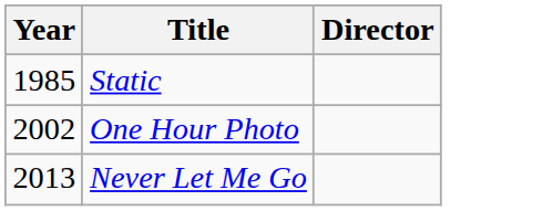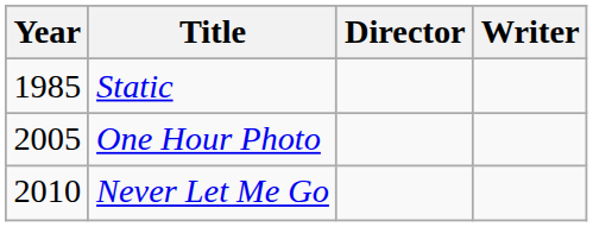+ column: Writer
One Hour Photo | Year: 2002 -> 2005
Never Let Me Go | Year: 2013 -> 2010
